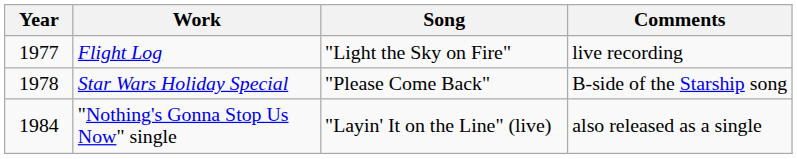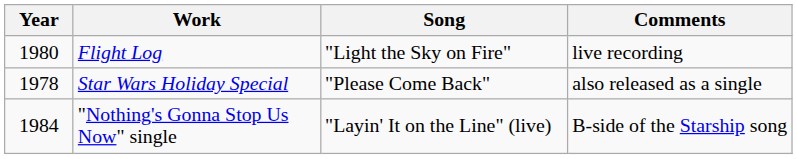Flight Log | Year: 1977 -> 1980
Star Wars Holiday Special | Comments: B-side of the Starship song -> also released as a single
"Nothing's Gonna Stop Us Now" single | Comments: also released as a single -> B-side of the Starship song
